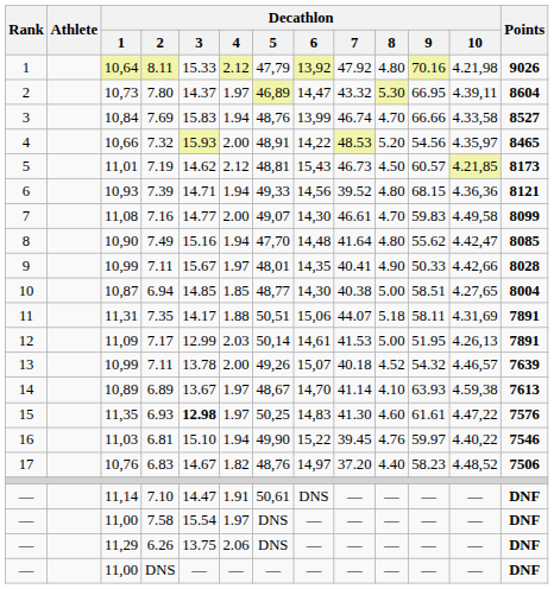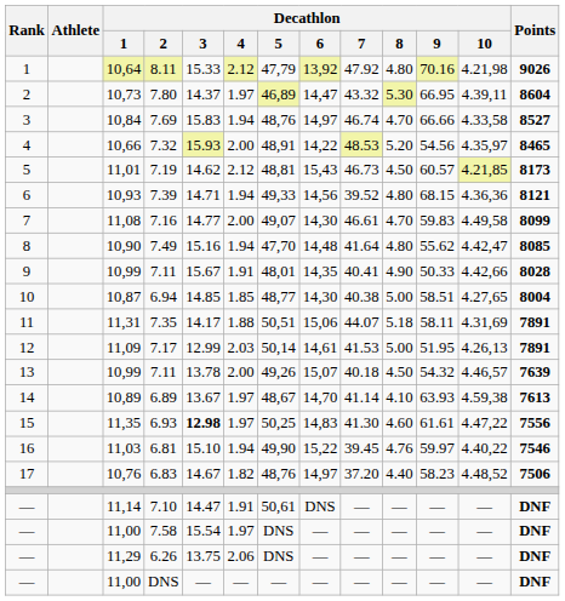7.69 | Decathlon / 6: 13,99 -> 14,97
9 / 7.11 | Decathlon / 4: 1.97 -> 1.91
13 / 7.11 | Decathlon / 8: 4.52 -> 4.50
6.93 | Points: 7576 -> 7556
